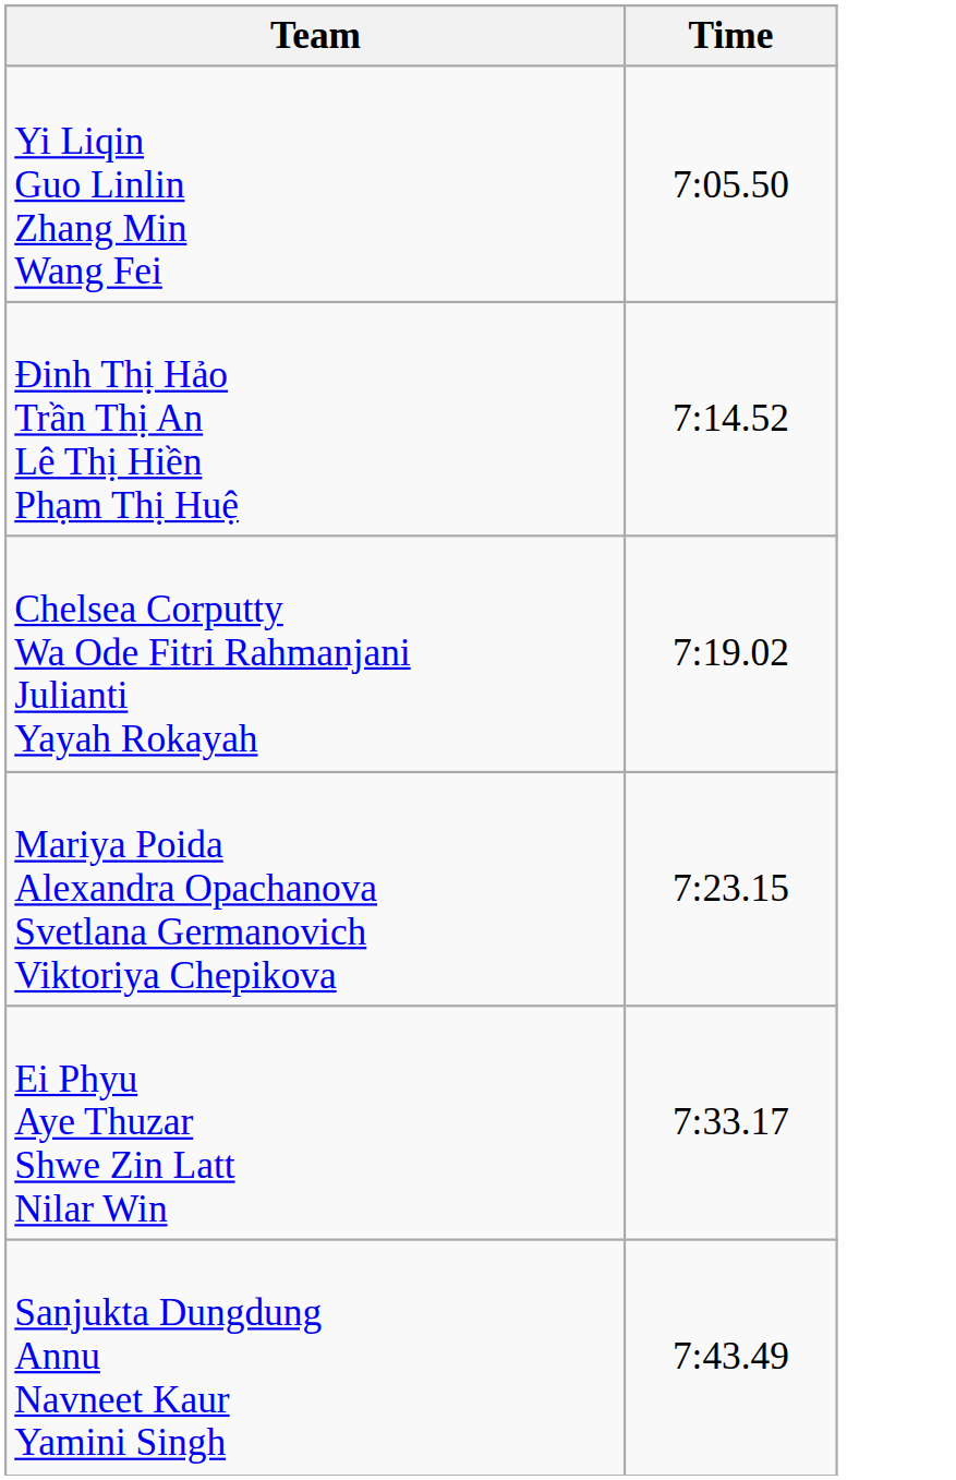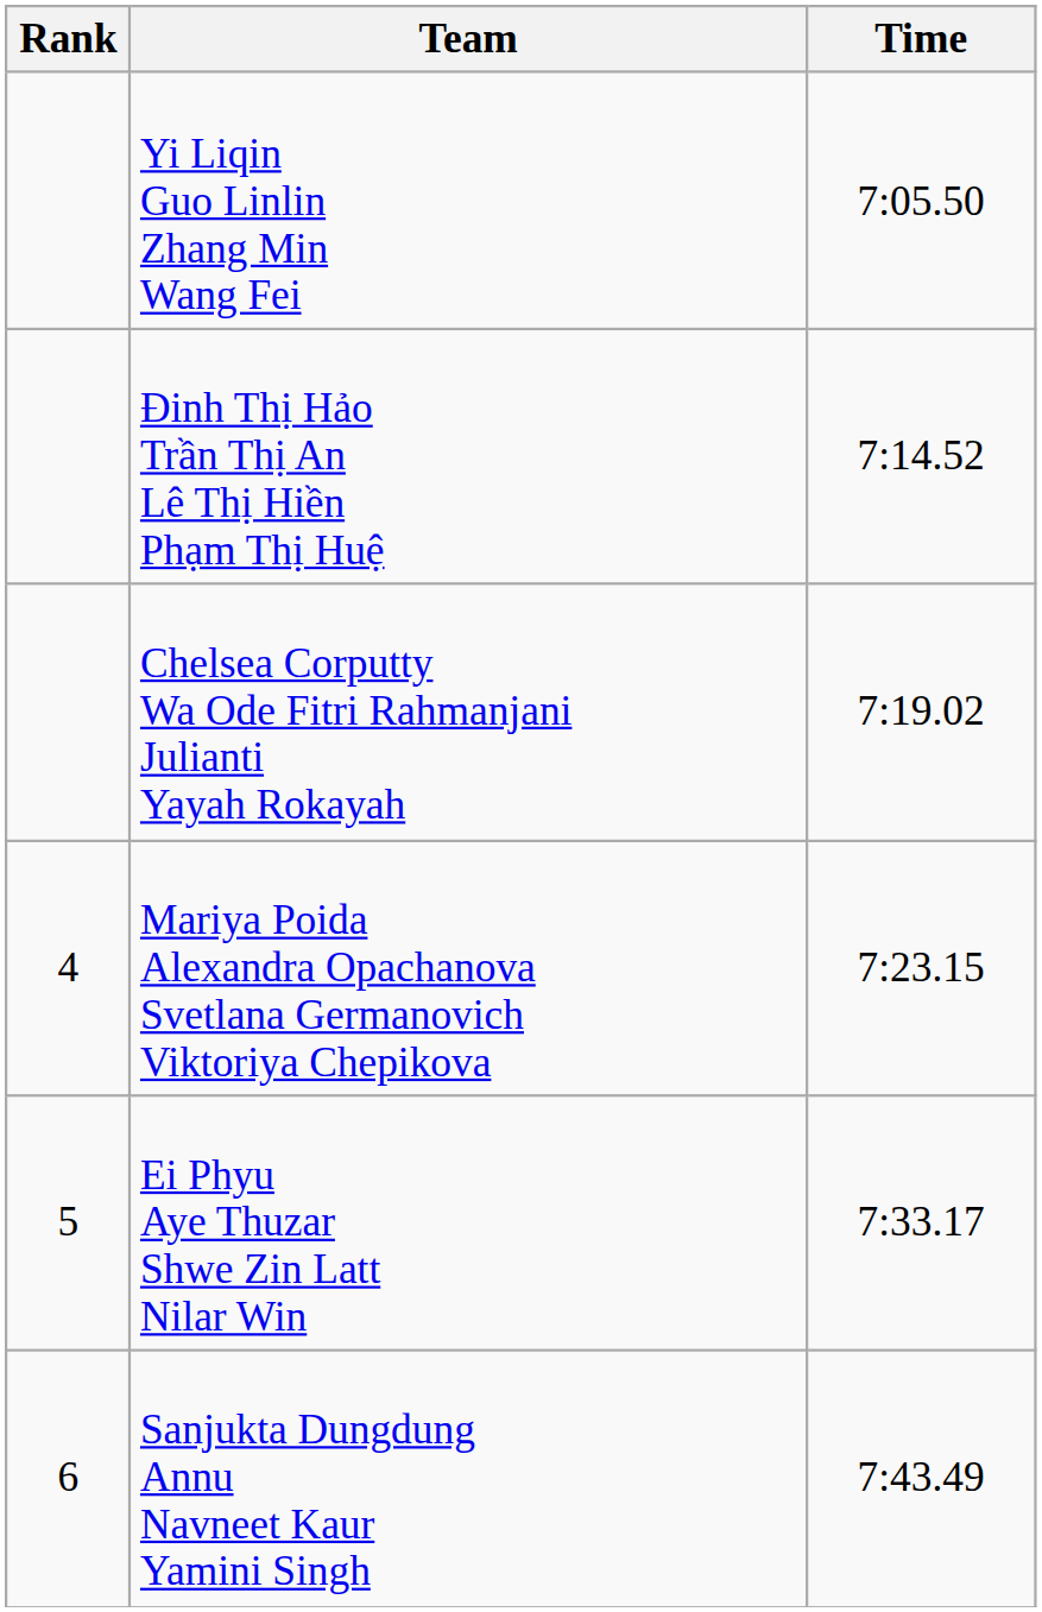+ column: Rank | 4 | 5 | 6
